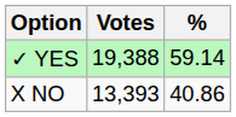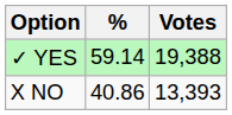columns swapped: Votes <-> %
